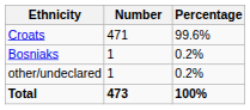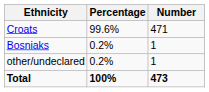columns swapped: Number <-> Percentage
